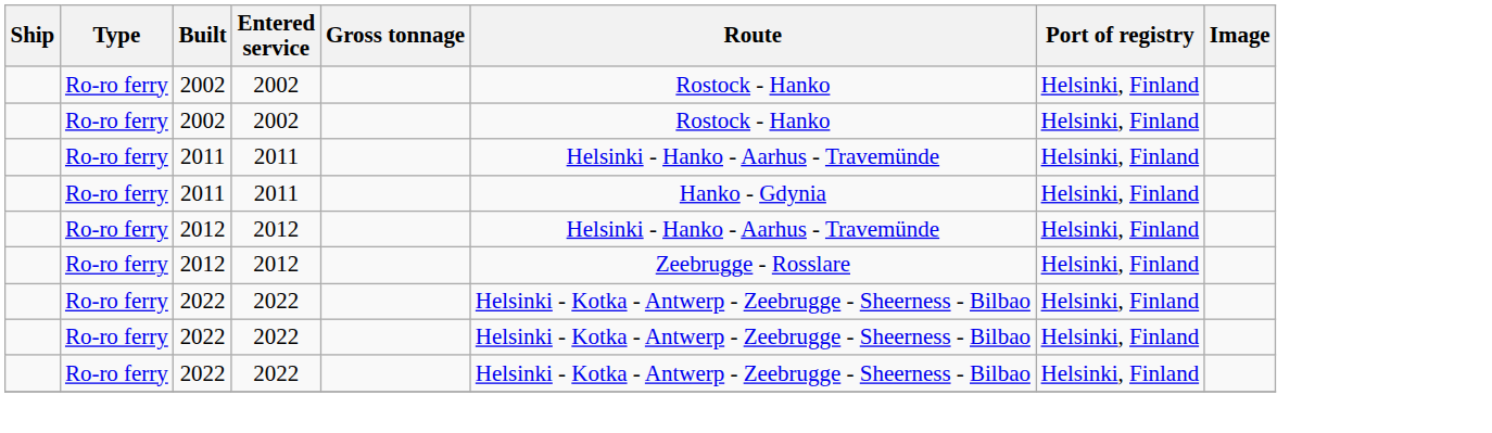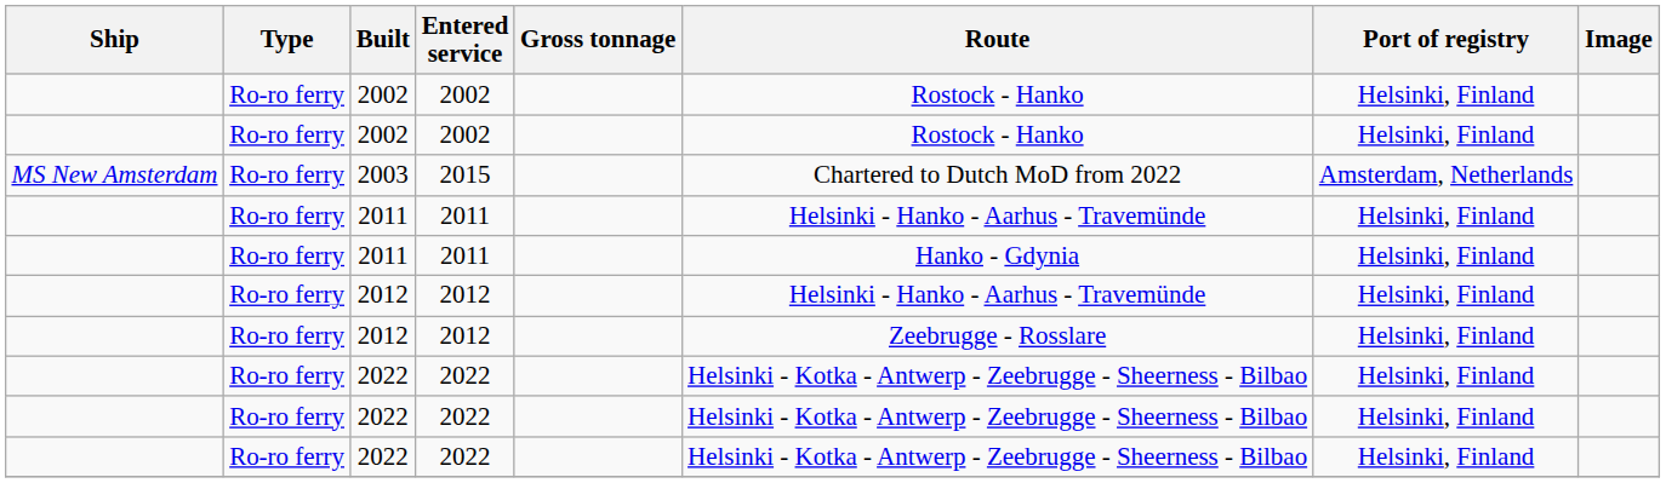+ row: MS New Amsterdam | Ro-ro ferry | 2003 | 2015 | Chartered to Dutch MoD from 2022 | Amsterdam, Netherlands
